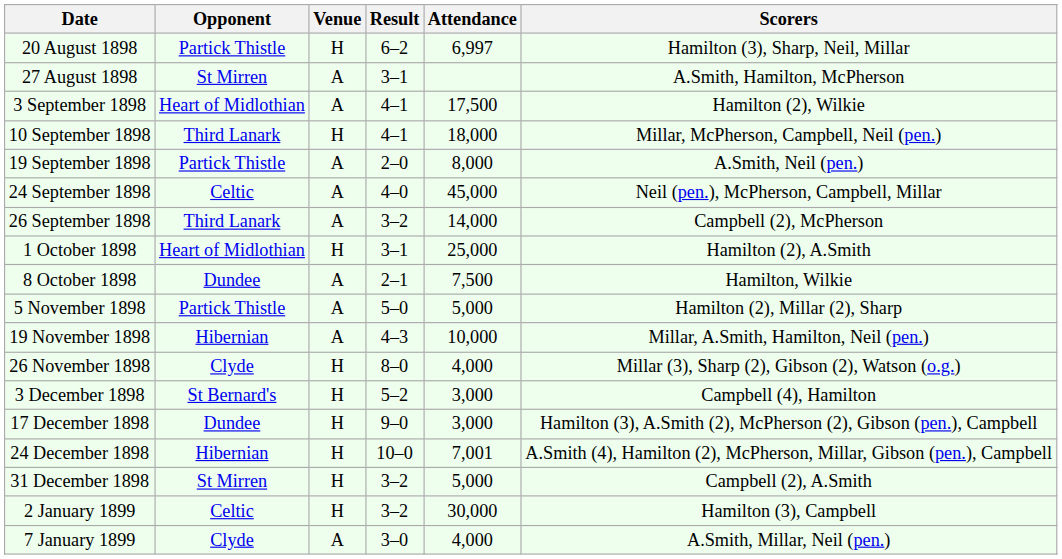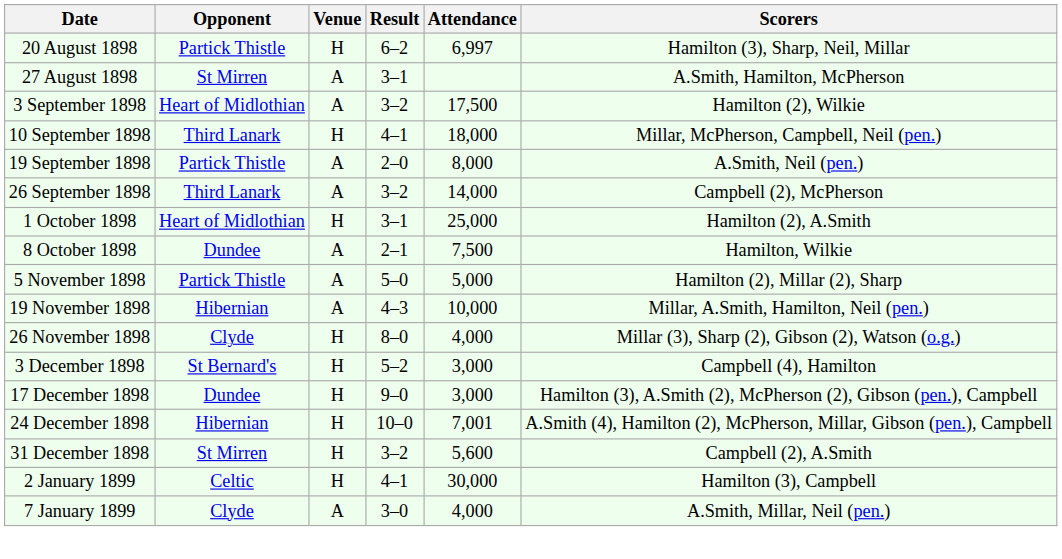3 September 1898 | Result: 4–1 -> 3–2
- row: 24 September 1898 | Celtic | A | 4–0 | 45,000 | Neil (pen.), McPherson, Campbell, Millar
31 December 1898 | Attendance: 5,000 -> 5,600
2 January 1899 | Result: 3–2 -> 4–1
